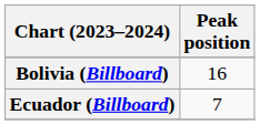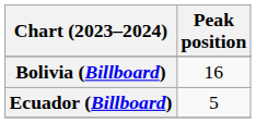Ecuador (Billboard) | Peak position: 7 -> 5
